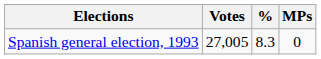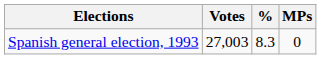Spanish general election, 1993 | Votes: 27,005 -> 27,003
